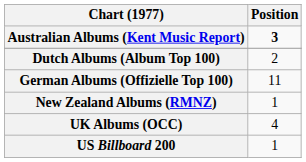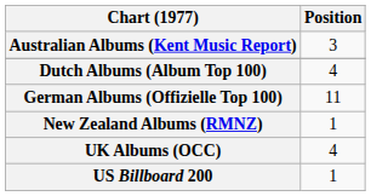Australian Albums (Kent Music Report) | Position: bold -> normal
Dutch Albums (Album Top 100) | Position: 2 -> 4
